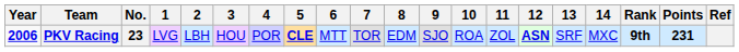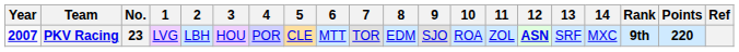PKV Racing | Year: 2006 -> 2007
PKV Racing | 5: bold -> normal
PKV Racing | Points: 231 -> 220
